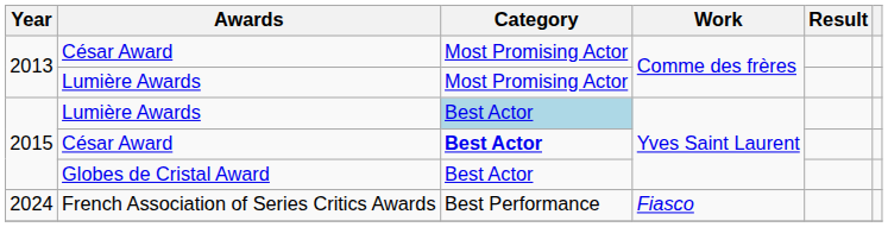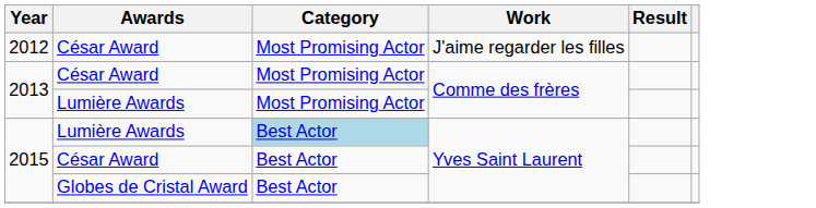+ row: 2012 | César Award | Most Promising Actor | J'aime regarder les filles
2015 / César Award | Category: bold -> normal
- row: 2024 | French Association of Series Critics Awards | Best Performance | Fiasco
